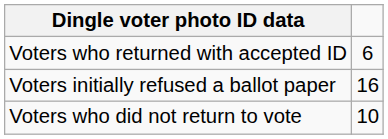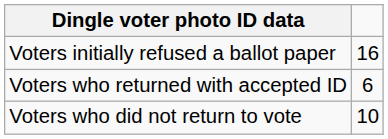rows swapped: Voters initially refused a ballot paper <-> Voters who returned with accepted ID
